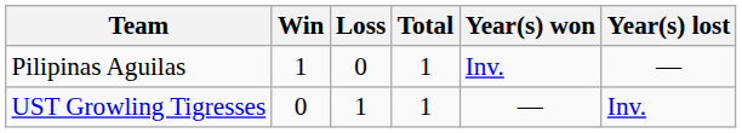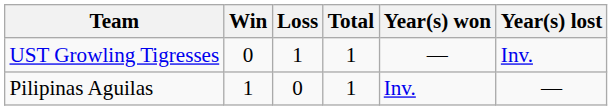rows swapped: Pilipinas Aguilas <-> UST Growling Tigresses
